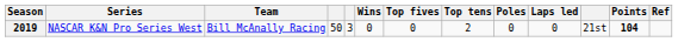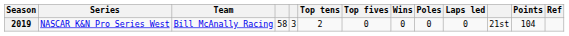columns swapped: Wins <-> Top tens
2019 | column 4: 50 -> 58
2019 | Points: bold -> normal
